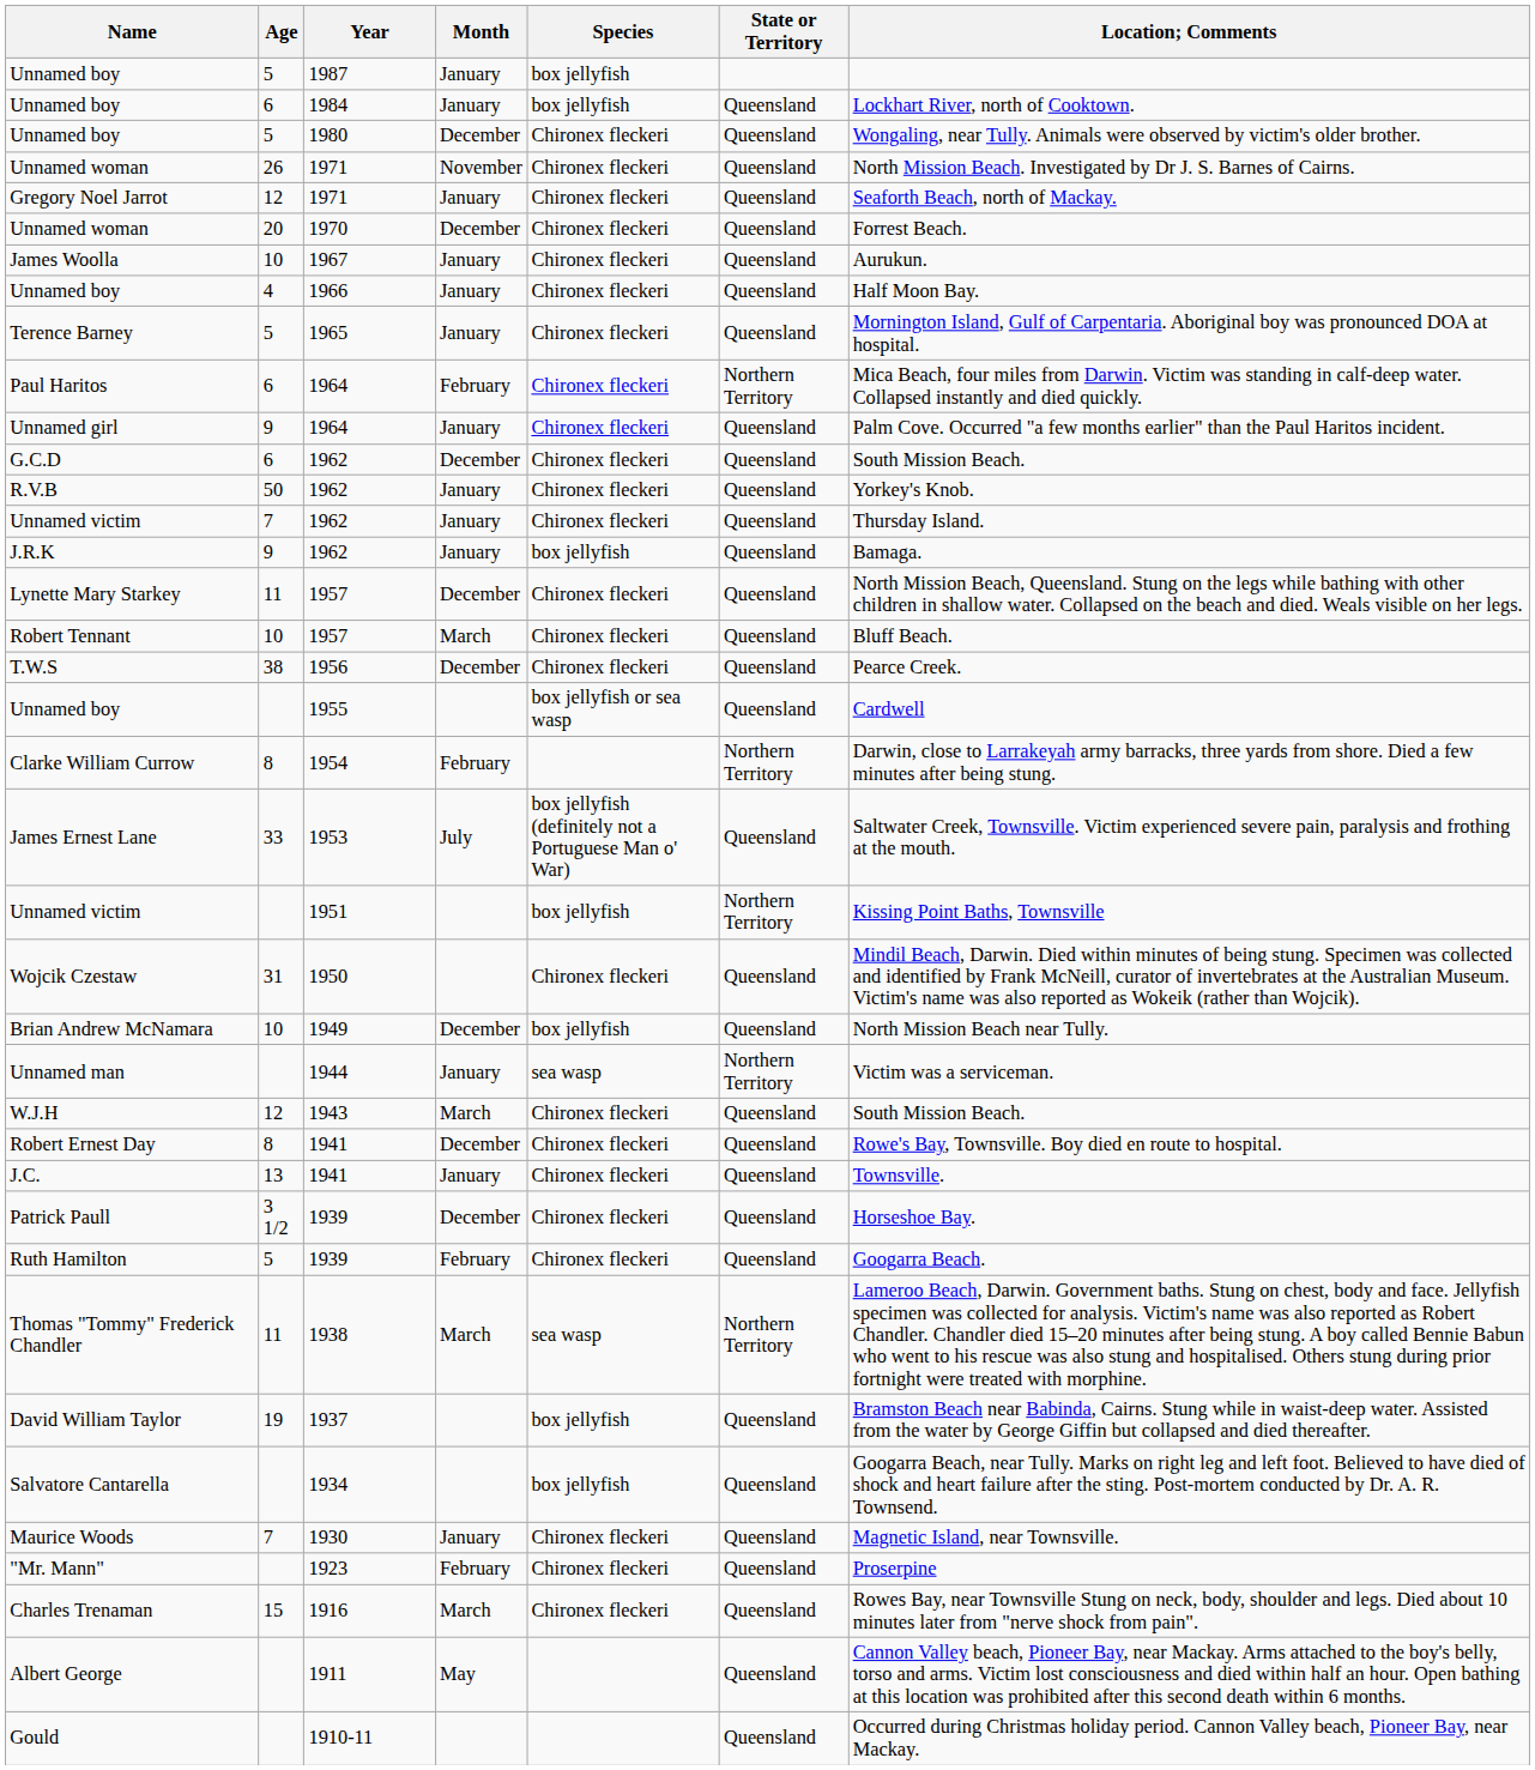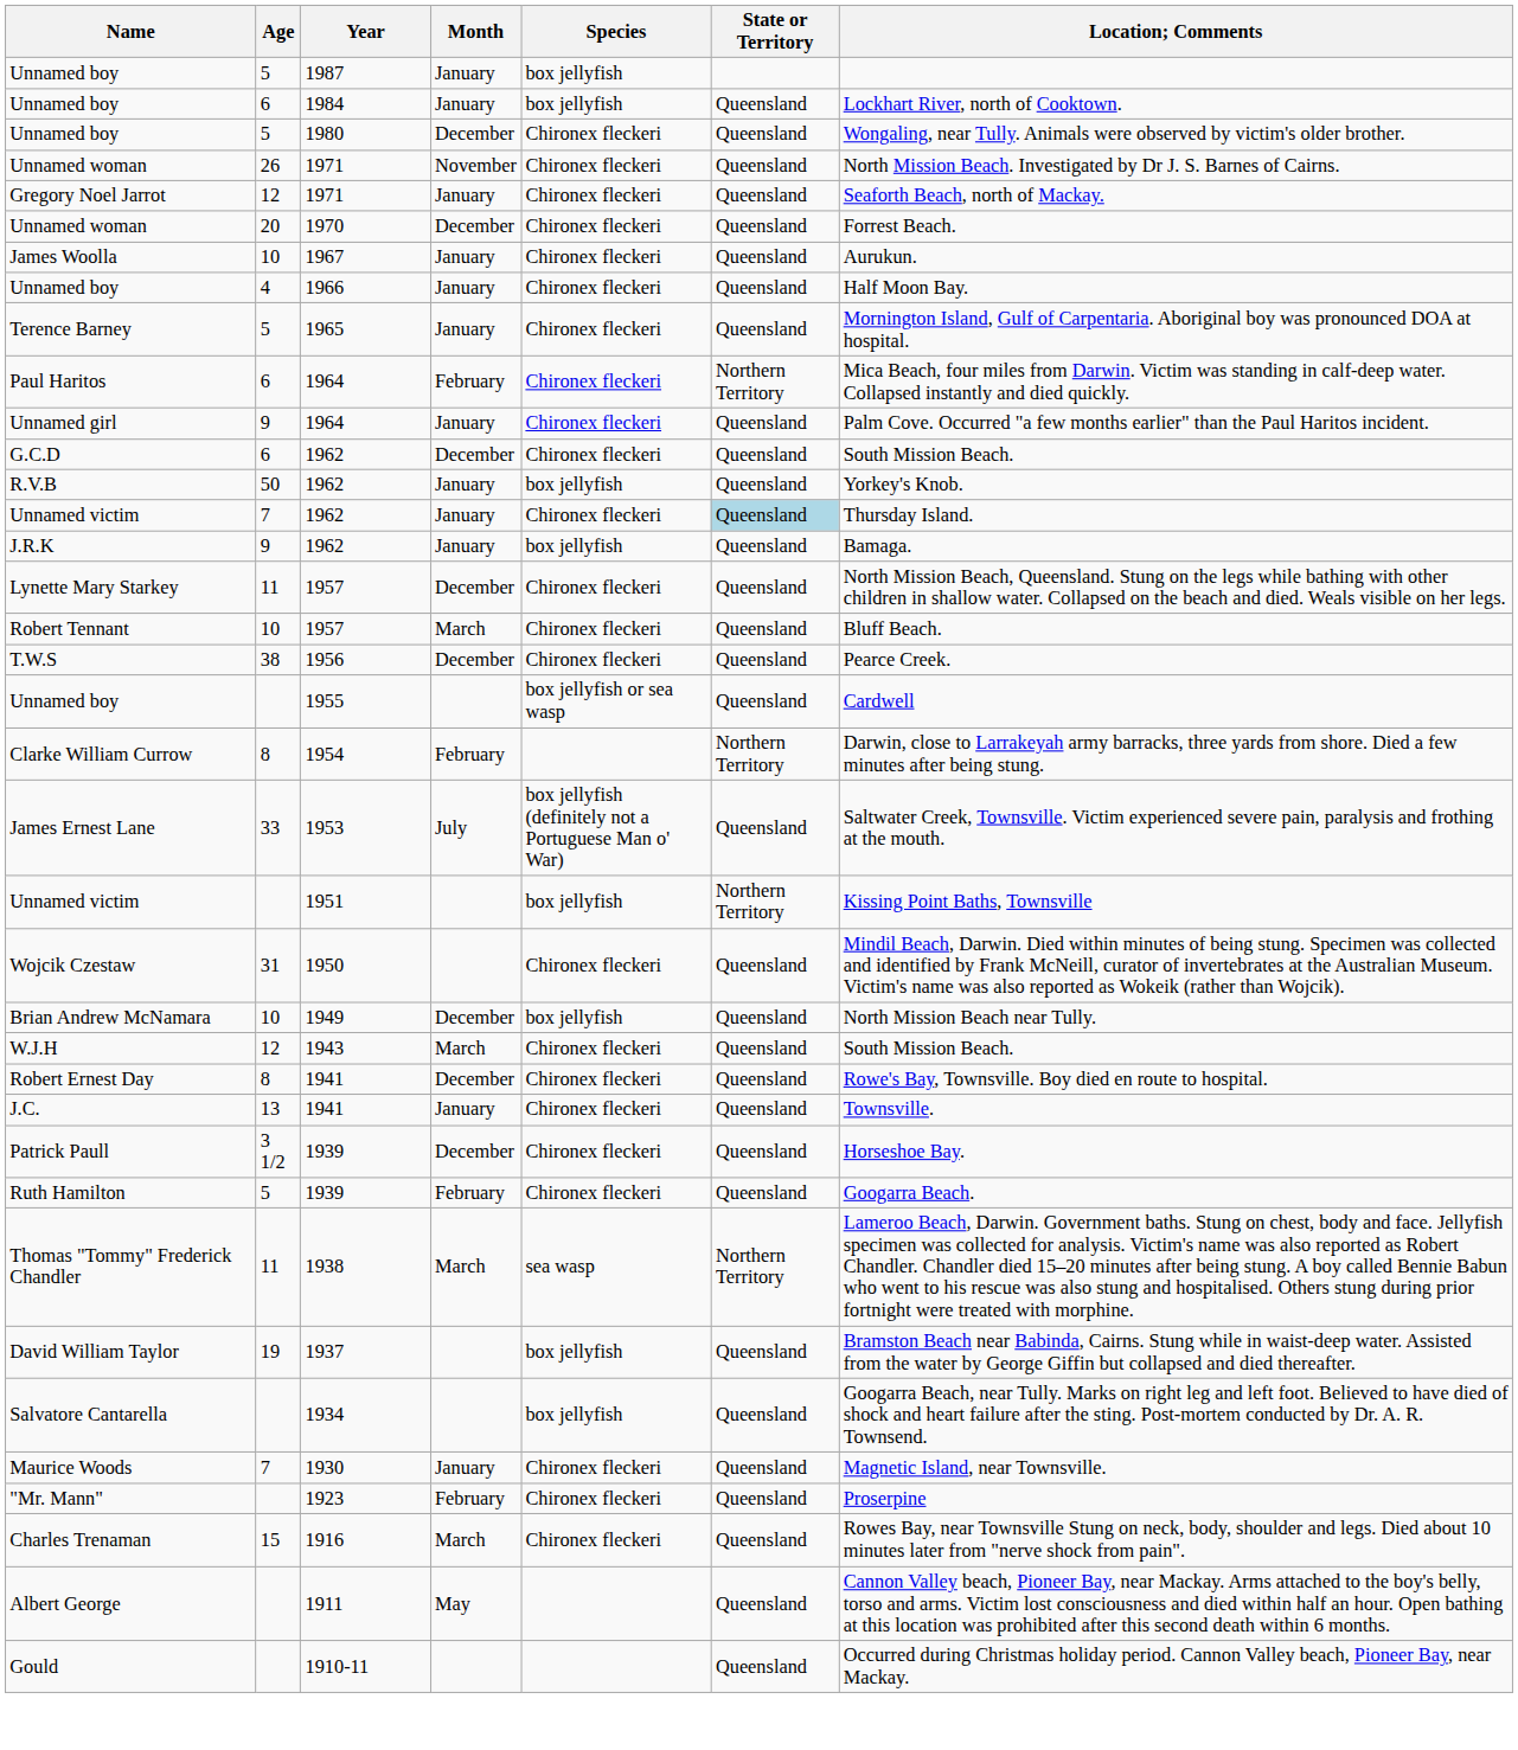R.V.B | Species: Chironex fleckeri -> box jellyfish
Unnamed victim / 1962 | State or Territory: no background -> lightblue background
- row: Unnamed man | 1944 | January | sea wasp | Northern Territory | Victim was a serviceman.
